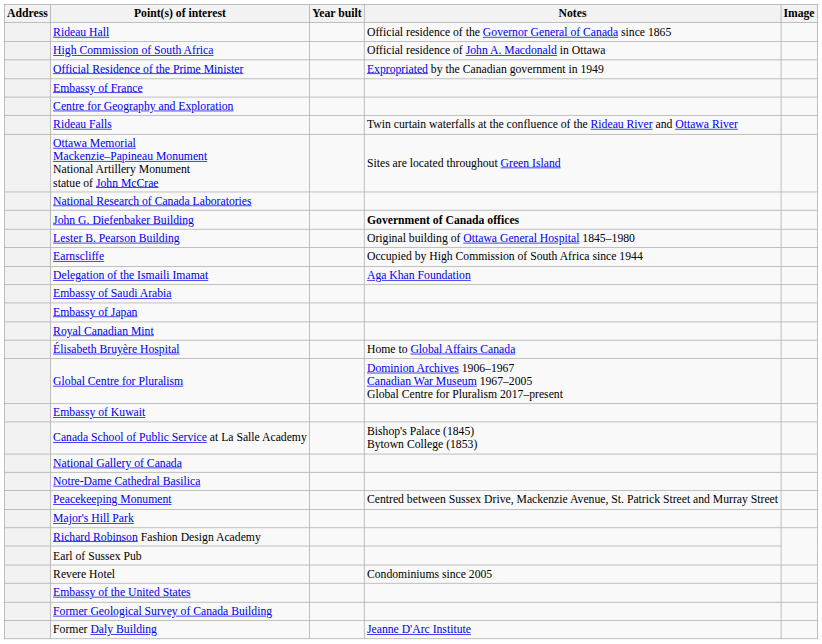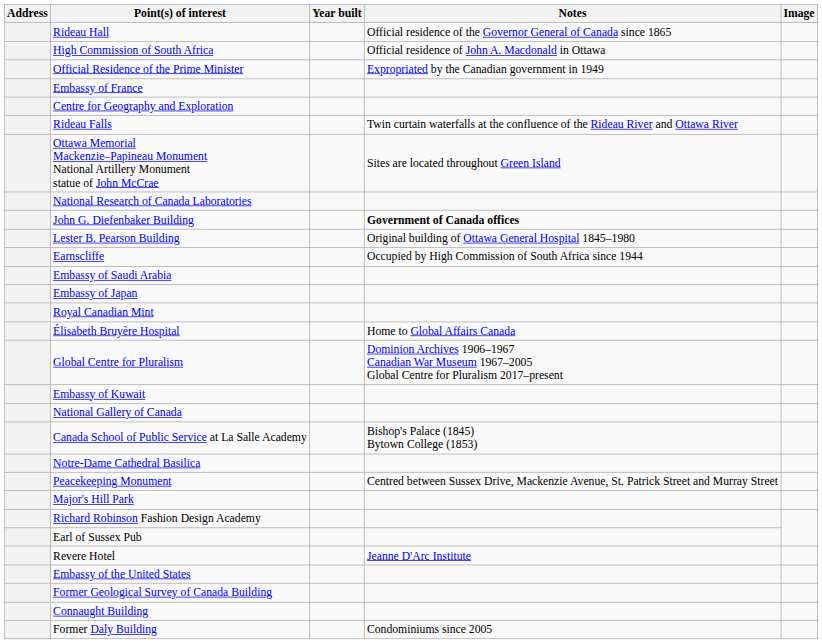- row: Delegation of the Ismaili Imamat | Aga Khan Foundation
rows swapped: Canada School of Public Service at La Salle Academy <-> National Gallery of Canada
Revere Hotel | Notes: Condominiums since 2005 -> Jeanne D'Arc Institute
+ row: Connaught Building
Former Daly Building | Notes: Jeanne D'Arc Institute -> Condominiums since 2005
